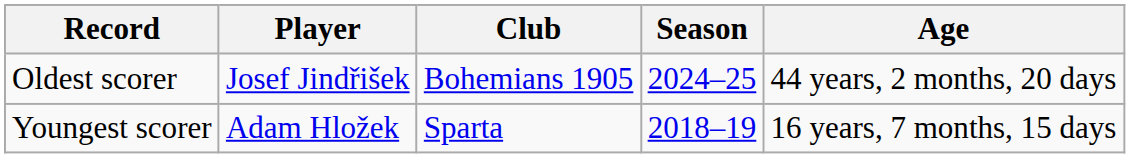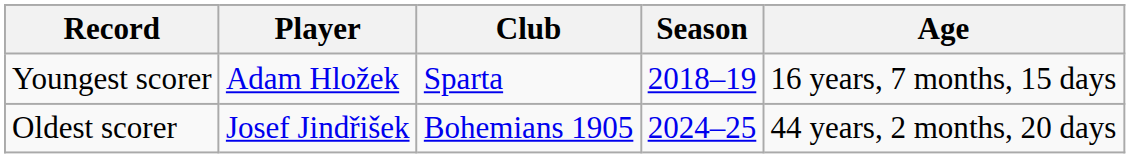rows swapped: Youngest scorer <-> Oldest scorer
